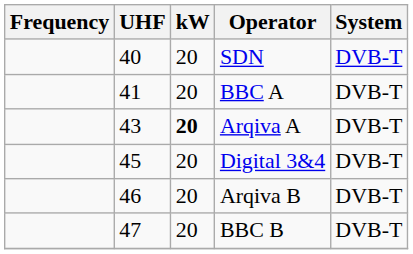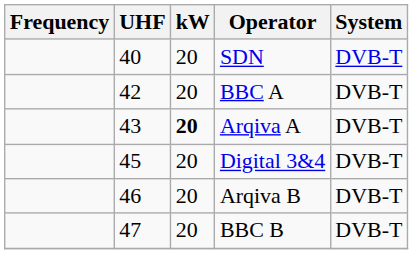BBC A | UHF: 41 -> 42
